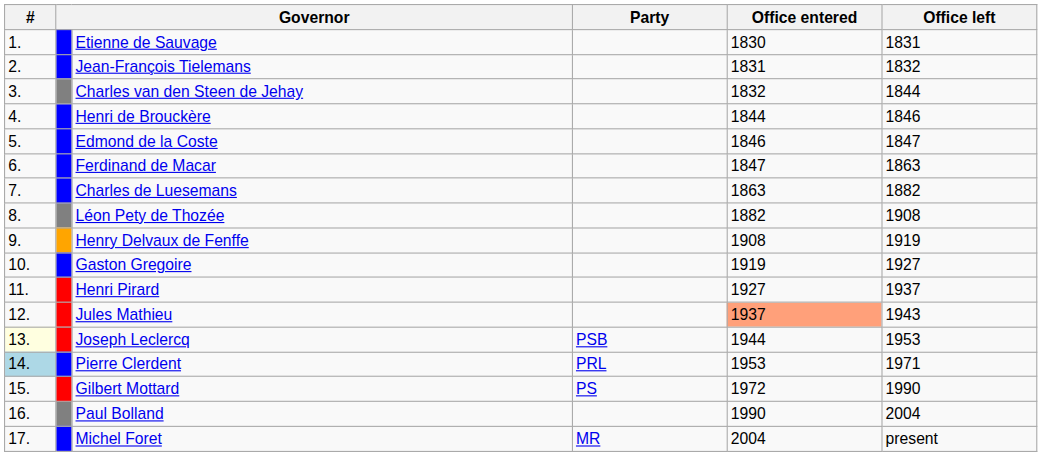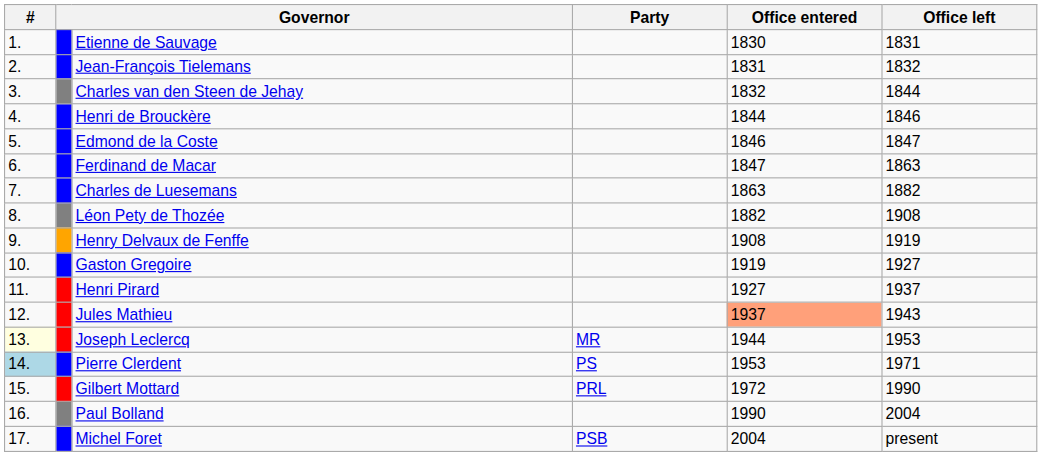Joseph Leclercq | Party: PSB -> MR
Pierre Clerdent | Party: PRL -> PS
Gilbert Mottard | Party: PS -> PRL
Michel Foret | Party: MR -> PSB
